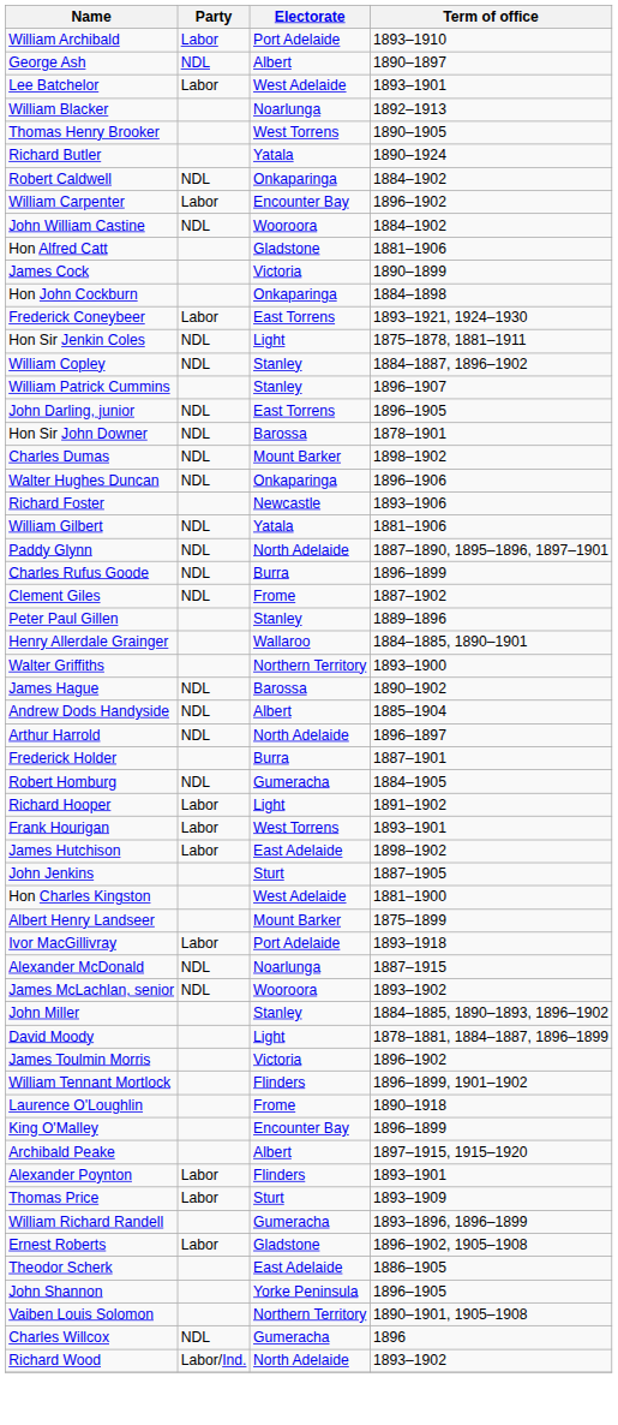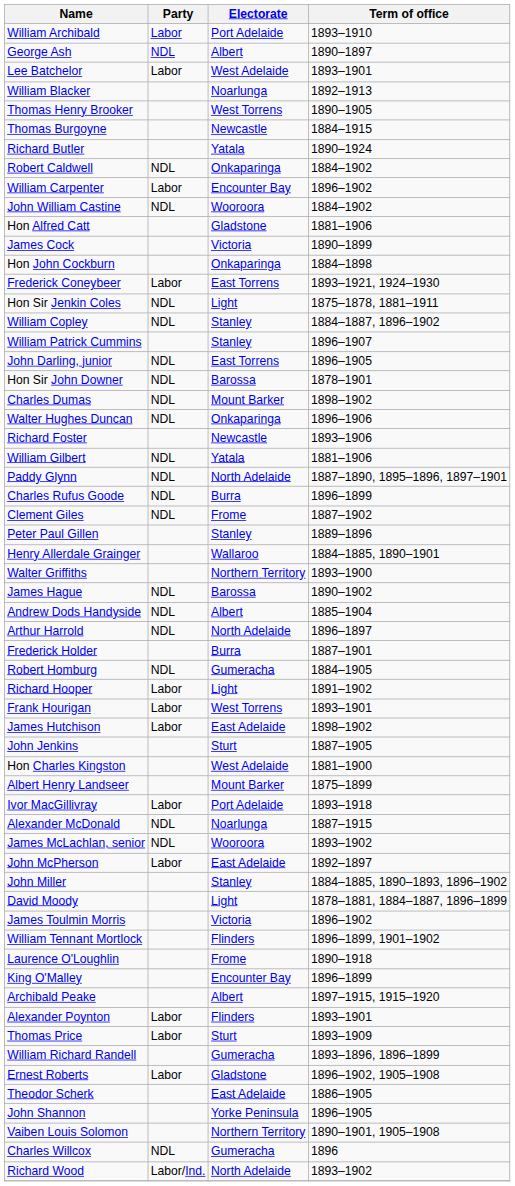+ row: Thomas Burgoyne | Newcastle | 1884–1915
+ row: John McPherson | Labor | East Adelaide | 1892–1897
